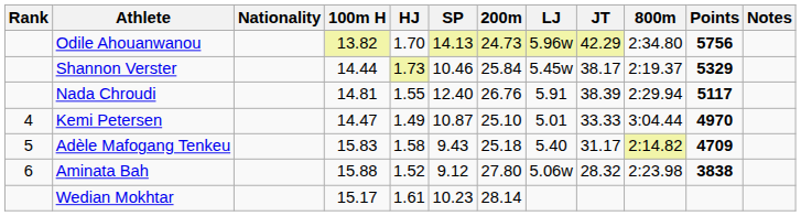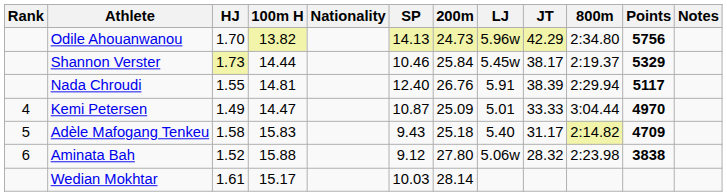columns swapped: Nationality <-> HJ
Kemi Petersen | 200m: 25.10 -> 25.09
Wedian Mokhtar | SP: 10.23 -> 10.03
